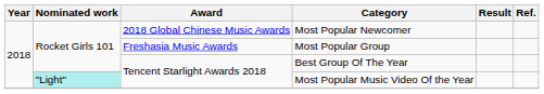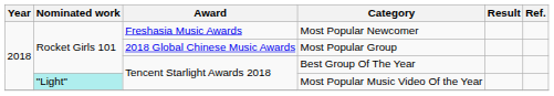Most Popular Newcomer | Award: 2018 Global Chinese Music Awards -> Freshasia Music Awards
Most Popular Group | Award: Freshasia Music Awards -> 2018 Global Chinese Music Awards
